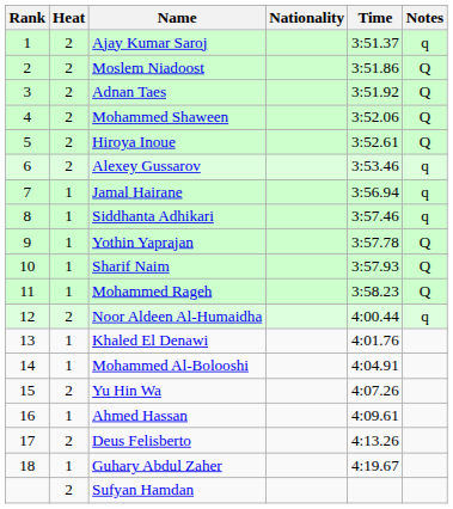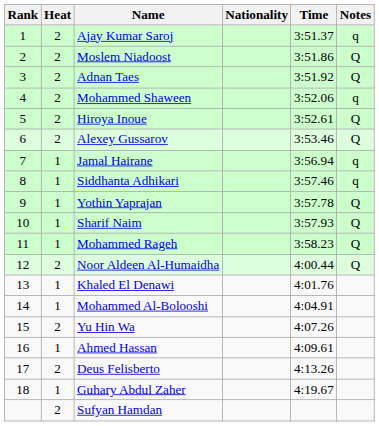Mohammed Shaween | Notes: Q -> q
Alexey Gussarov | Notes: q -> Q
Noor Aldeen Al-Humaidha | Notes: q -> Q
